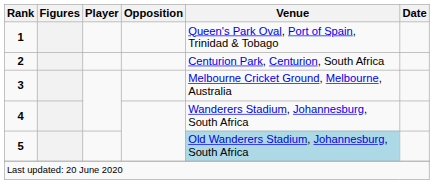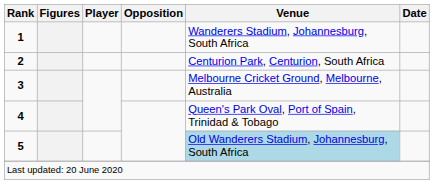1 | Venue: Queen's Park Oval, Port of Spain, Trinidad & Tobago -> Wanderers Stadium, Johannesburg, South Africa
4 | Venue: Wanderers Stadium, Johannesburg, South Africa -> Queen's Park Oval, Port of Spain, Trinidad & Tobago
